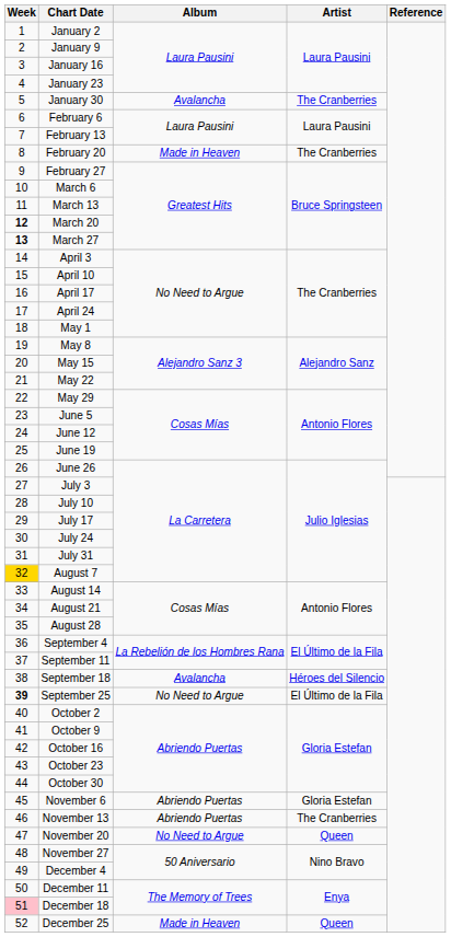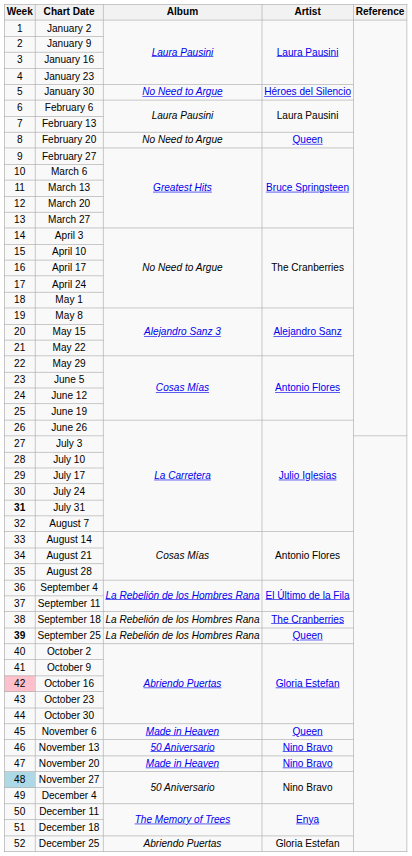January 30 | Album: Avalancha -> No Need to Argue
January 30 | Artist: The Cranberries -> Héroes del Silencio
February 20 | Album: Made in Heaven -> No Need to Argue
February 20 | Artist: The Cranberries -> Queen
March 20 | Week: bold -> normal
March 27 | Week: bold -> normal
July 31 | Week: normal -> bold
August 7 | Week: gold background -> no background
September 18 | Album: Avalancha -> La Rebelión de los Hombres Rana
September 18 | Artist: Héroes del Silencio -> The Cranberries
September 25 | Album: No Need to Argue -> La Rebelión de los Hombres Rana
September 25 | Artist: El Último de la Fila -> Queen
October 16 | Week: no background -> pink background
November 6 | Album: Abriendo Puertas -> Made in Heaven
November 6 | Artist: Gloria Estefan -> Queen
November 13 | Album: Abriendo Puertas -> 50 Aniversario
November 13 | Artist: The Cranberries -> Nino Bravo
November 20 | Album: No Need to Argue -> Made in Heaven
November 20 | Artist: Queen -> Nino Bravo
November 27 | Week: no background -> lightblue background
December 18 | Week: pink background -> no background
December 25 | Album: Made in Heaven -> Abriendo Puertas
December 25 | Artist: Queen -> Gloria Estefan
